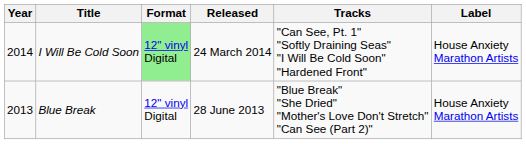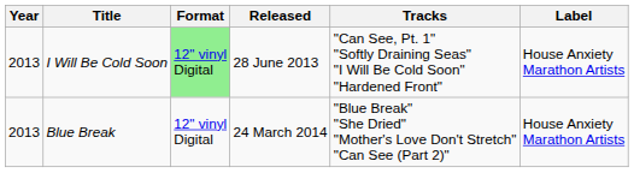I Will Be Cold Soon | Year: 2014 -> 2013
I Will Be Cold Soon | Released: 24 March 2014 -> 28 June 2013
Blue Break | Released: 28 June 2013 -> 24 March 2014
